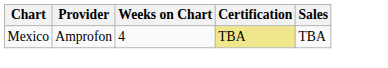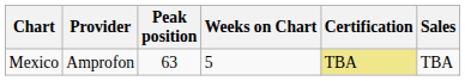+ column: Peak position | 63
Mexico | Weeks on Chart: 4 -> 5
